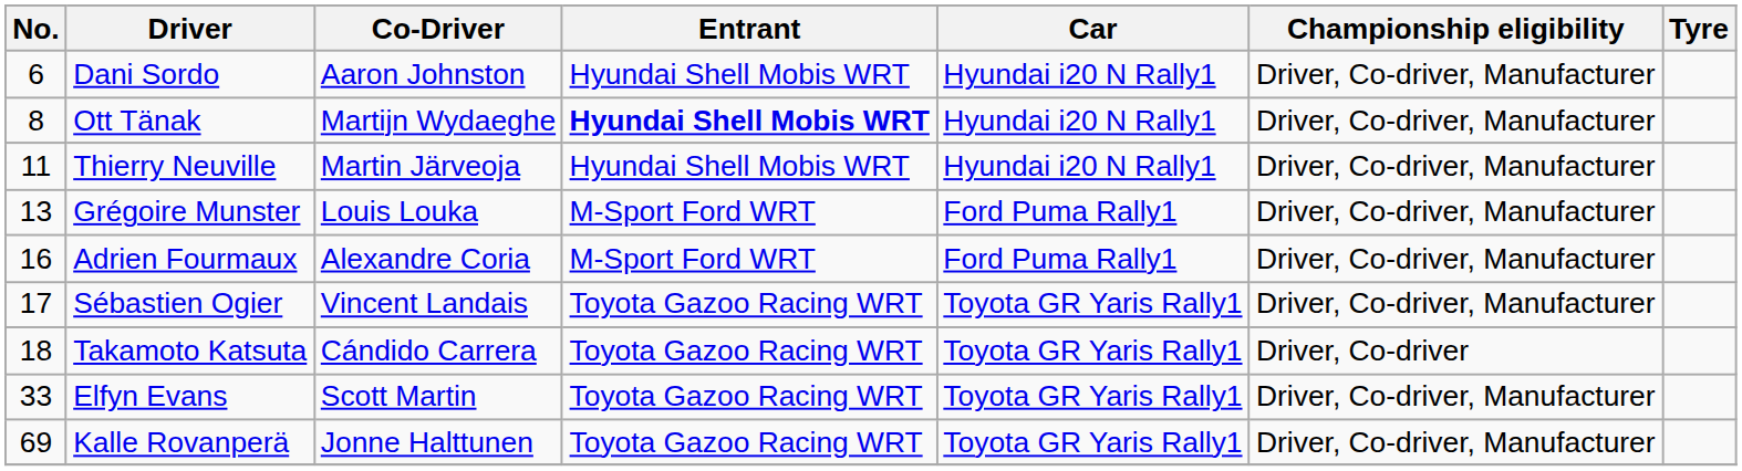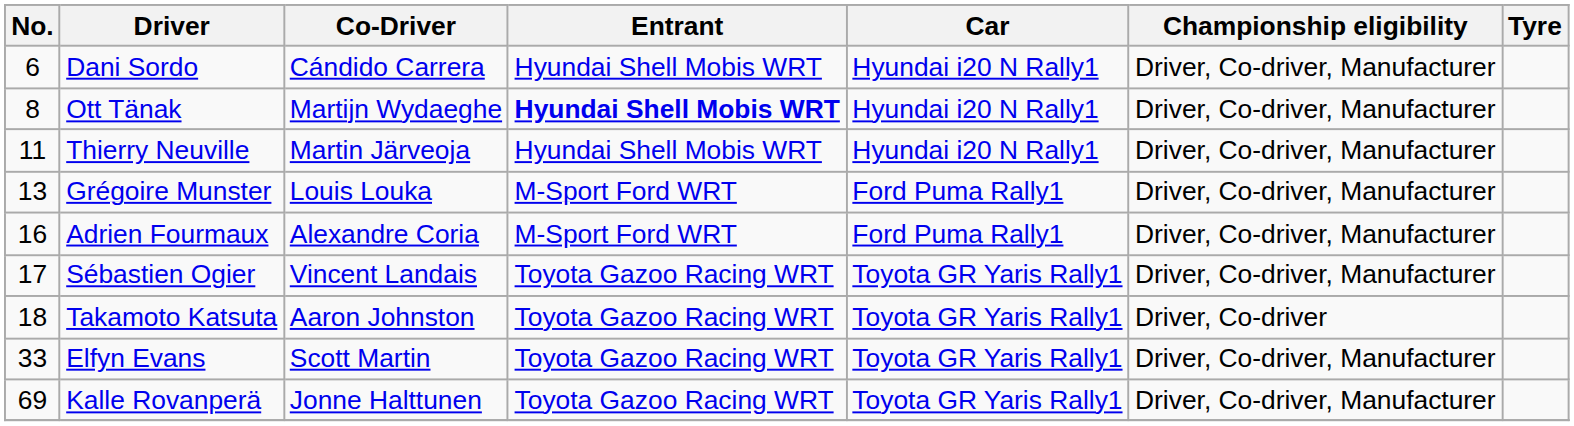Dani Sordo | Co-Driver: Aaron Johnston -> Cándido Carrera
Takamoto Katsuta | Co-Driver: Cándido Carrera -> Aaron Johnston
